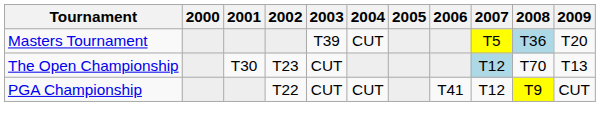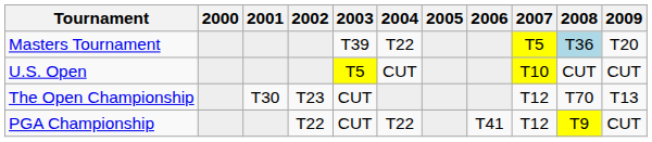Masters Tournament | 2004: CUT -> T22
+ row: U.S. Open | T5 | CUT | T10 | CUT | CUT
The Open Championship | 2007: lightblue background -> no background
PGA Championship | 2004: CUT -> T22
